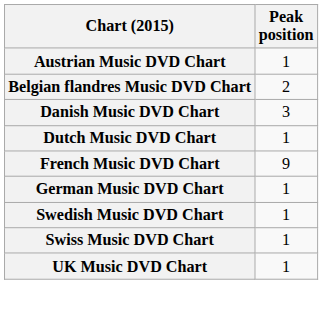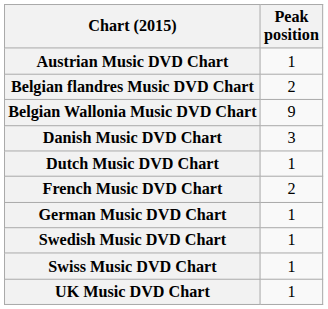+ row: Belgian Wallonia Music DVD Chart | 9
French Music DVD Chart | Peak position: 9 -> 2
